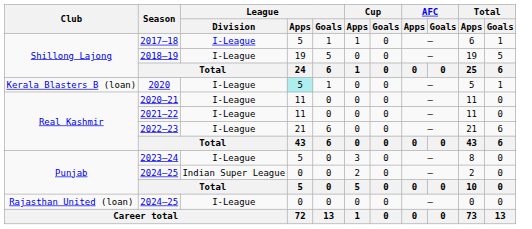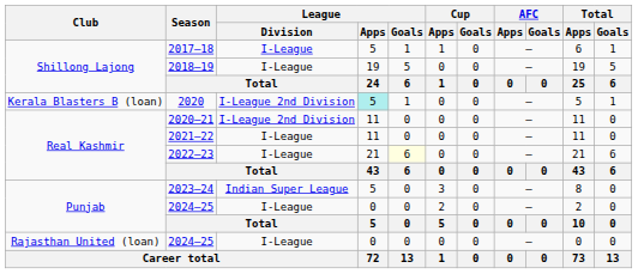2020 | League / Division: I-League -> I-League 2nd Division
2020–21 | League / Division: I-League -> I-League 2nd Division
2022–23 | League / Goals: no background -> lightyellow background
2023–24 | League / Division: I-League -> Indian Super League
Punjab / 2024–25 | League / Division: Indian Super League -> I-League
